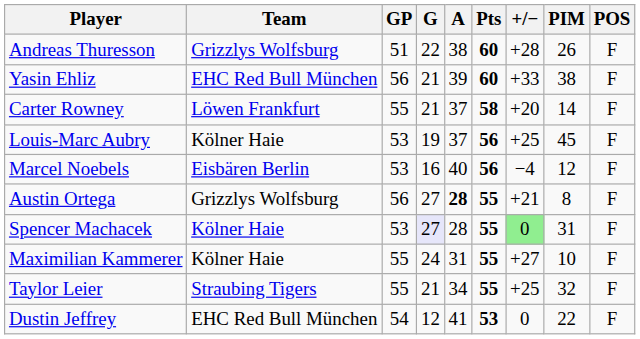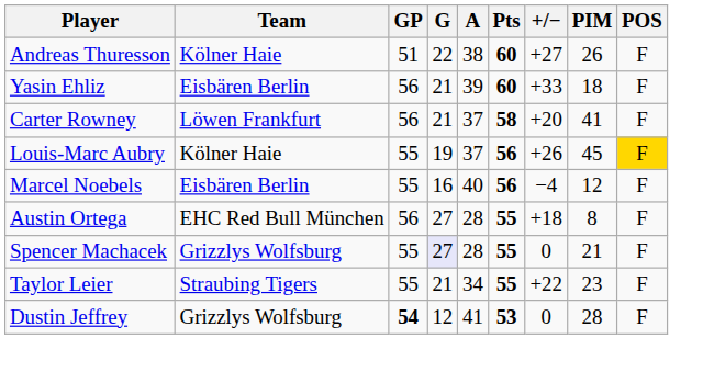Andreas Thuresson | Team: Grizzlys Wolfsburg -> Kölner Haie
Andreas Thuresson | +/−: +28 -> +27
Yasin Ehliz | Team: EHC Red Bull München -> Eisbären Berlin
Yasin Ehliz | PIM: 38 -> 18
Carter Rowney | GP: 55 -> 56
Carter Rowney | PIM: 14 -> 41
Louis-Marc Aubry | GP: 53 -> 55
Louis-Marc Aubry | +/−: +25 -> +26
Louis-Marc Aubry | POS: no background -> gold background
Marcel Noebels | GP: 53 -> 55
Austin Ortega | Team: Grizzlys Wolfsburg -> EHC Red Bull München
Austin Ortega | A: bold -> normal
Austin Ortega | +/−: +21 -> +18
Spencer Machacek | Team: Kölner Haie -> Grizzlys Wolfsburg
Spencer Machacek | GP: 53 -> 55
Spencer Machacek | +/−: lightgreen background -> no background
Spencer Machacek | PIM: 31 -> 21
- row: Maximilian Kammerer | Kölner Haie | 55 | 24 | 31 | 55 | +27 | 10 | F
Taylor Leier | +/−: +25 -> +22
Taylor Leier | PIM: 32 -> 23
Dustin Jeffrey | Team: EHC Red Bull München -> Grizzlys Wolfsburg
Dustin Jeffrey | GP: normal -> bold
Dustin Jeffrey | PIM: 22 -> 28
